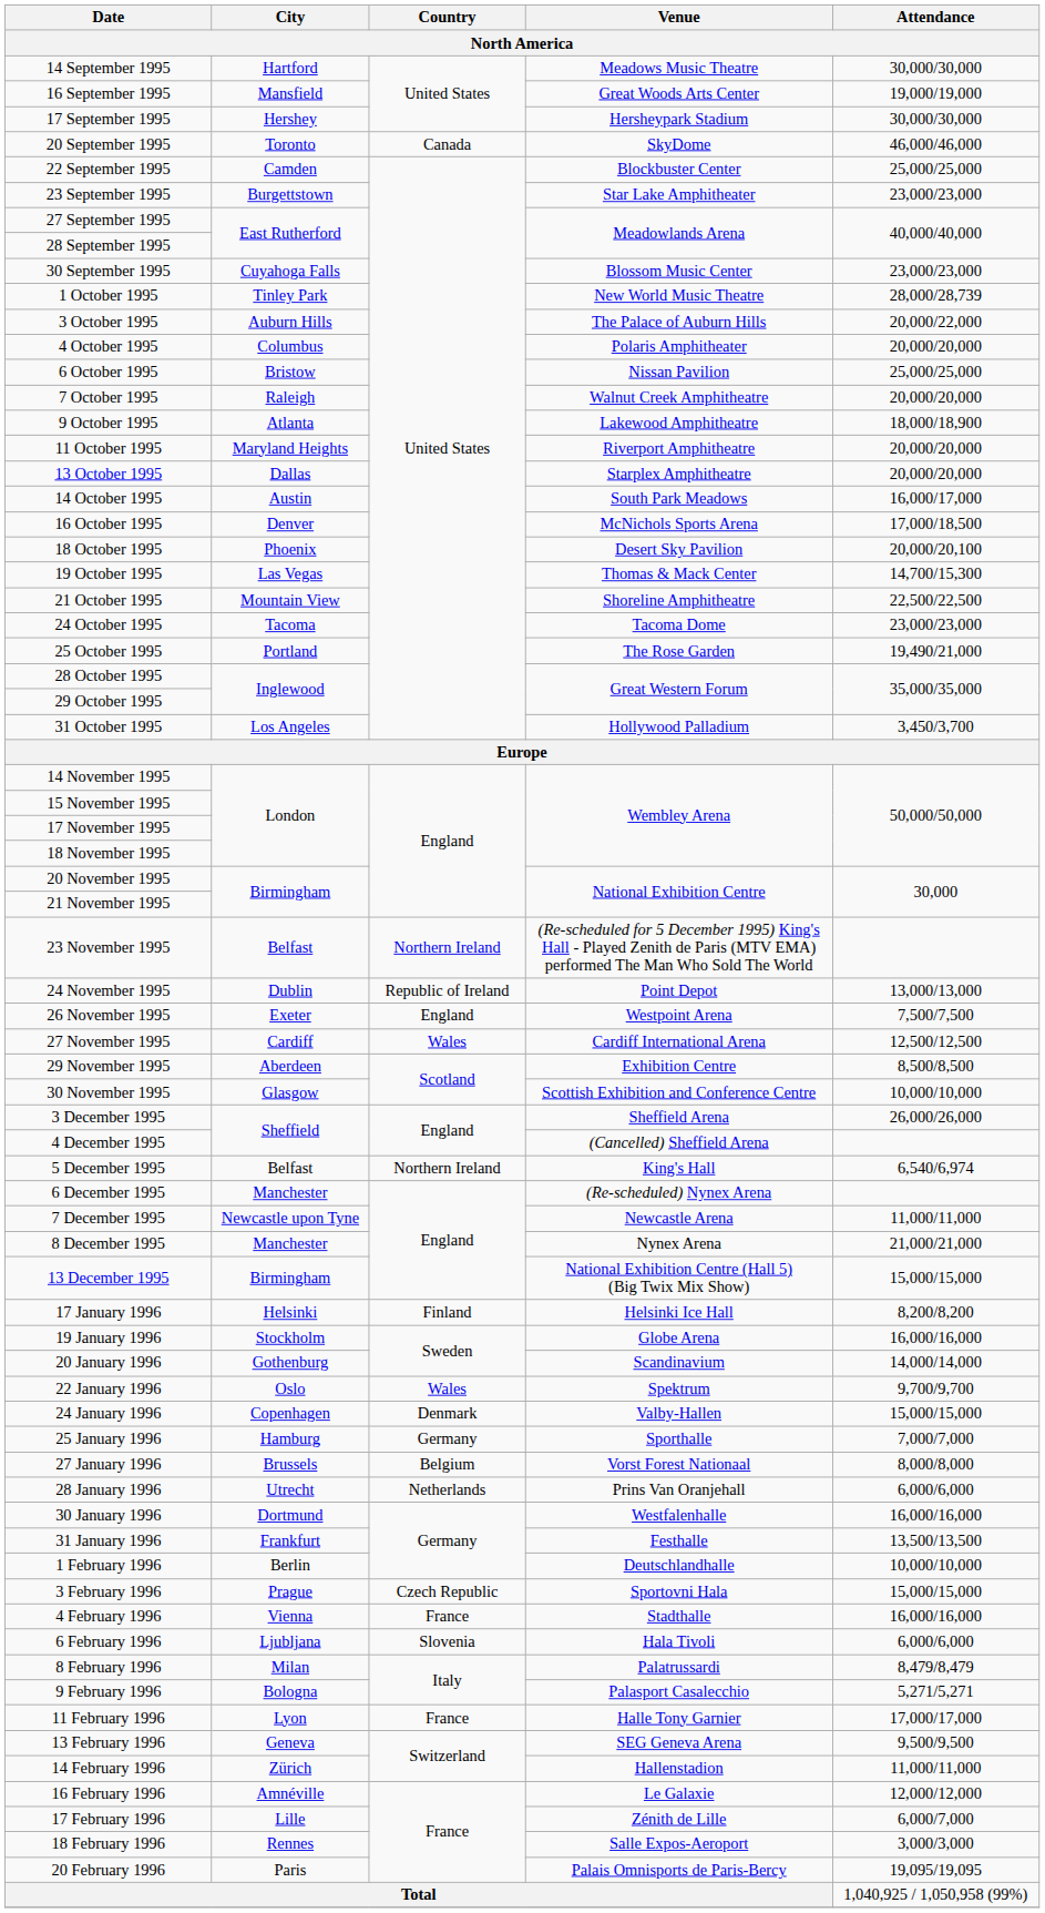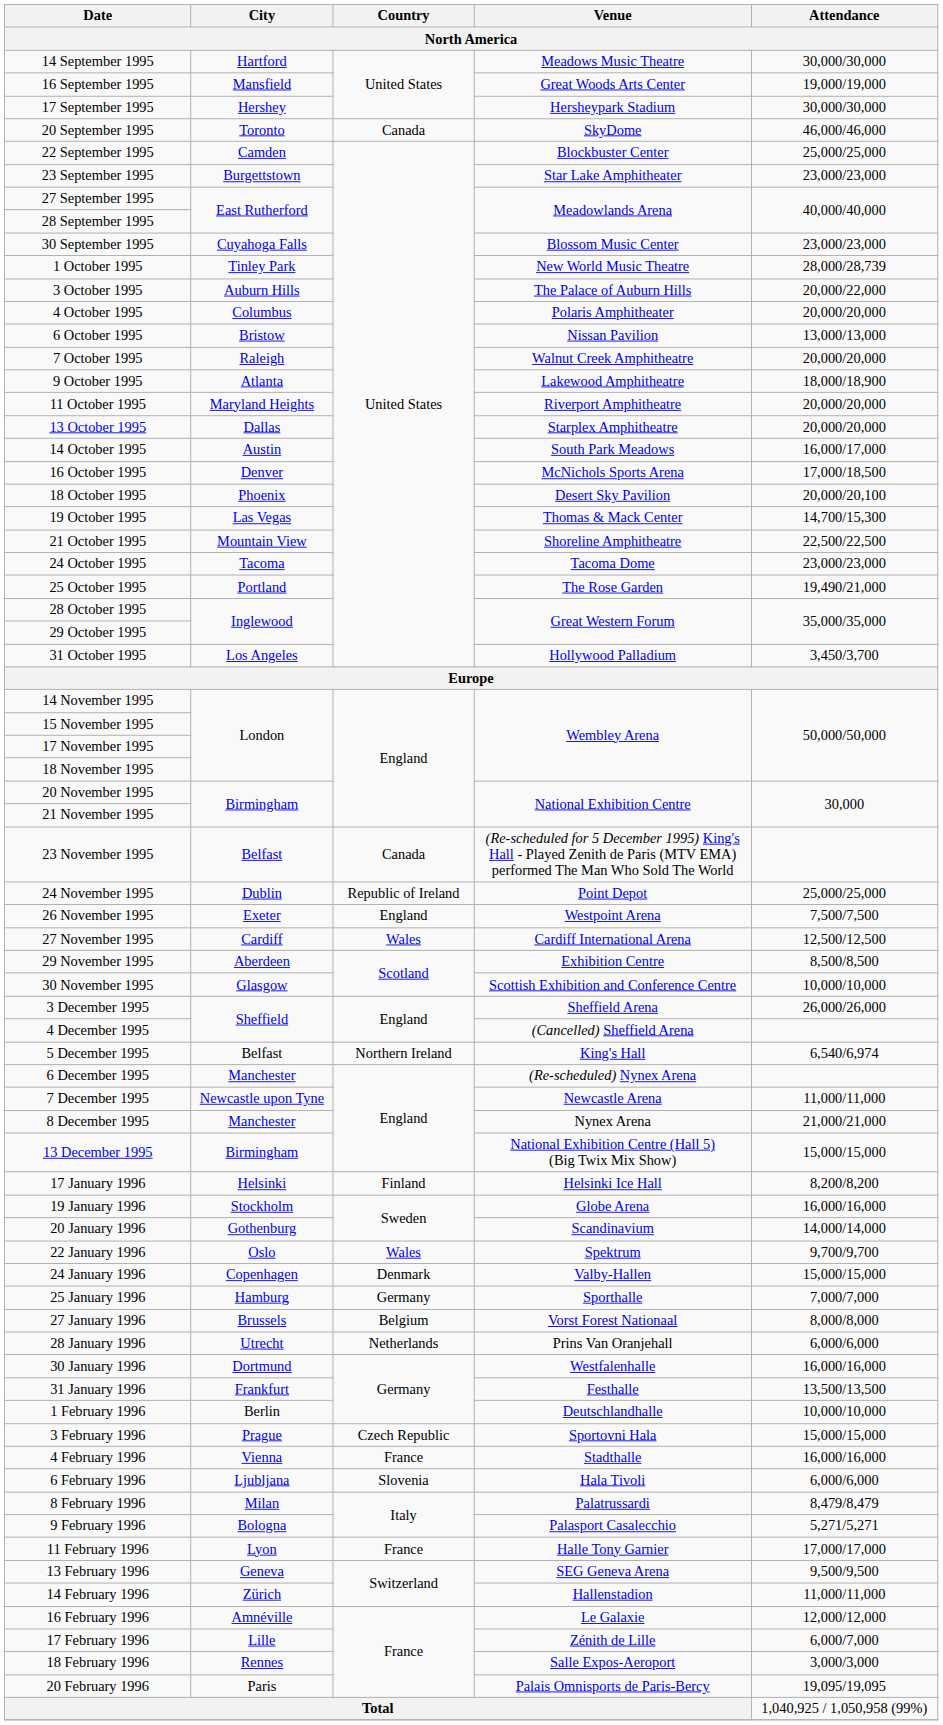6 October 1995 | Attendance: 25,000/25,000 -> 13,000/13,000
23 November 1995 | Country: Northern Ireland -> Canada
24 November 1995 | Attendance: 13,000/13,000 -> 25,000/25,000
